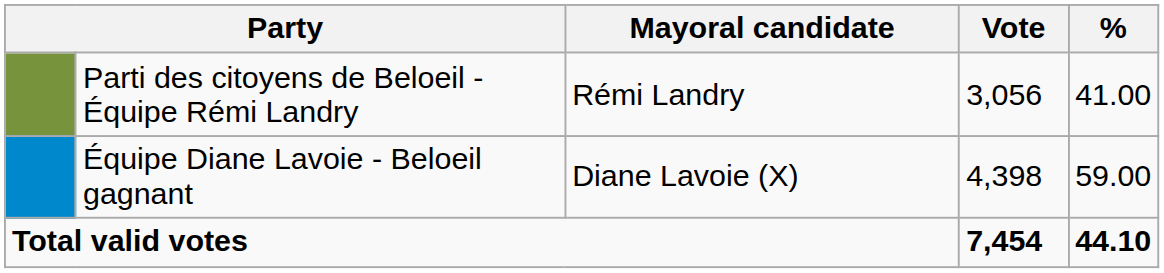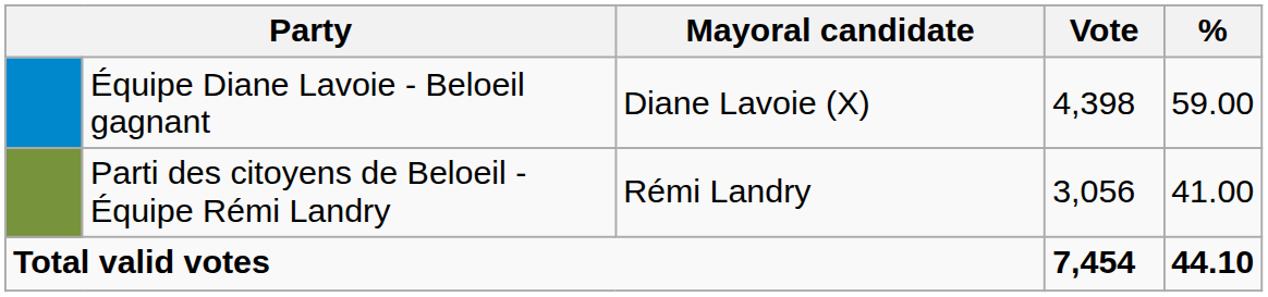rows swapped: Équipe Diane Lavoie - Beloeil gagnant <-> Parti des citoyens de Beloeil - Équipe Rémi Landry
